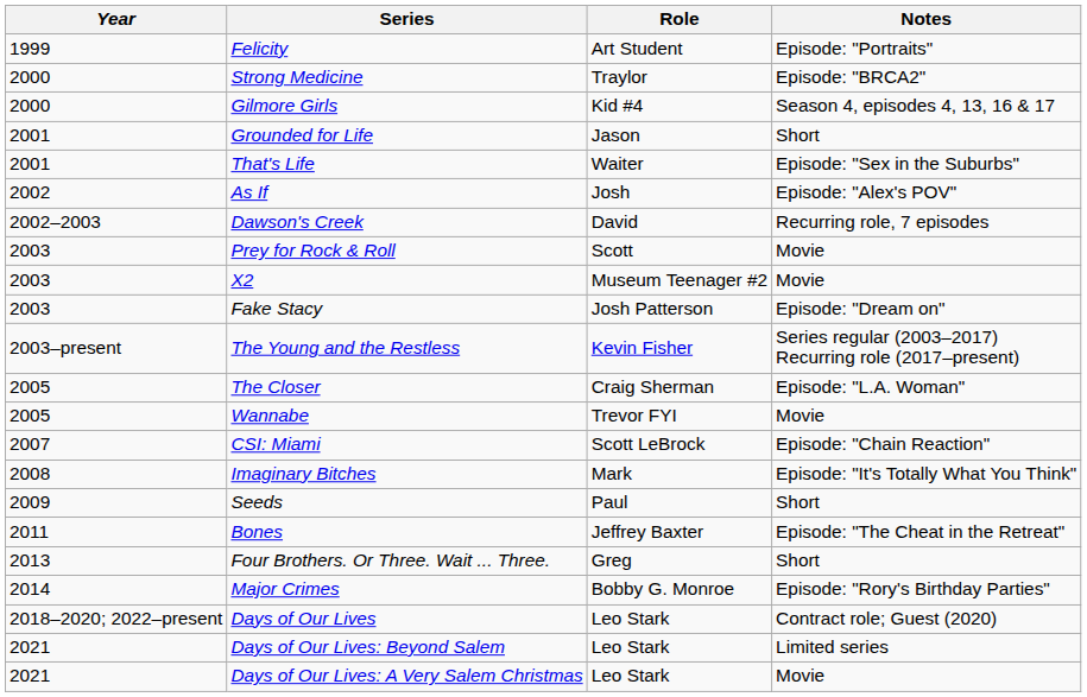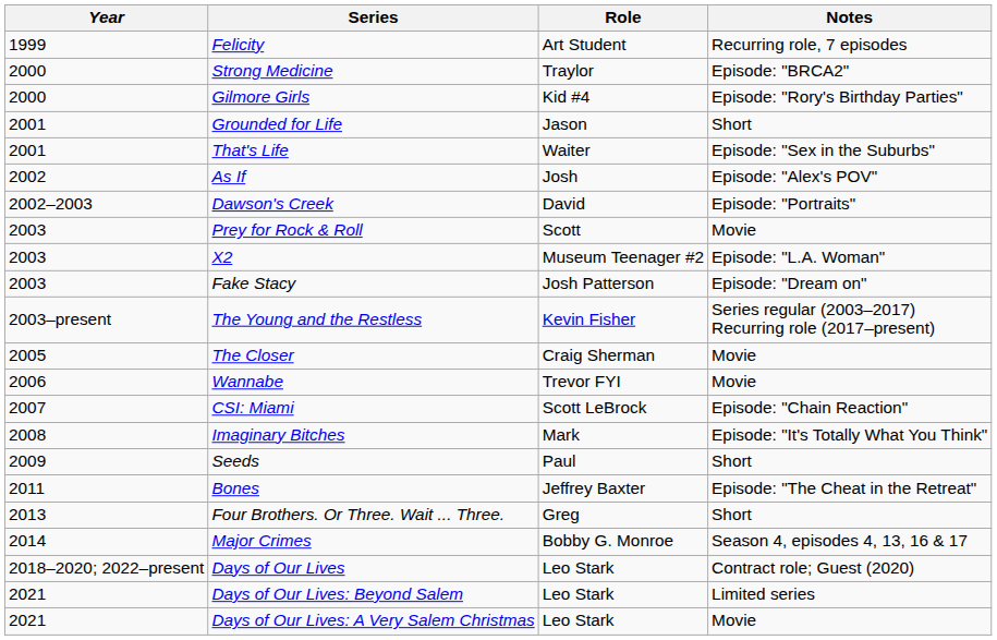Felicity | Notes: Episode: "Portraits" -> Recurring role, 7 episodes
Gilmore Girls | Notes: Season 4, episodes 4, 13, 16 & 17 -> Episode: "Rory's Birthday Parties"
Dawson's Creek | Notes: Recurring role, 7 episodes -> Episode: "Portraits"
X2 | Notes: Movie -> Episode: "L.A. Woman"
The Closer | Notes: Episode: "L.A. Woman" -> Movie
Wannabe | Year: 2005 -> 2006
Major Crimes | Notes: Episode: "Rory's Birthday Parties" -> Season 4, episodes 4, 13, 16 & 17
